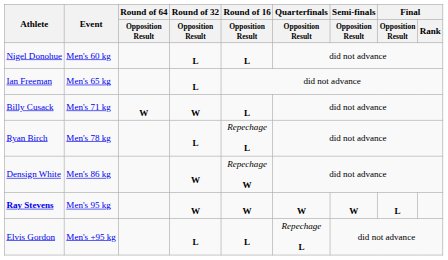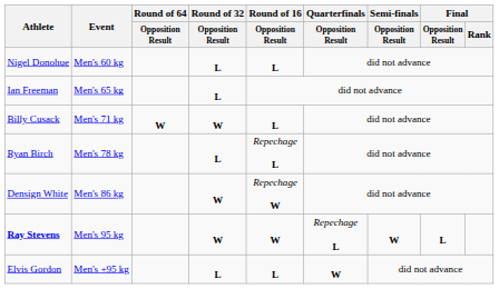Ray Stevens | Quarterfinals / Opposition Result: W -> Repechage L
Elvis Gordon | Quarterfinals / Opposition Result: Repechage L -> W
